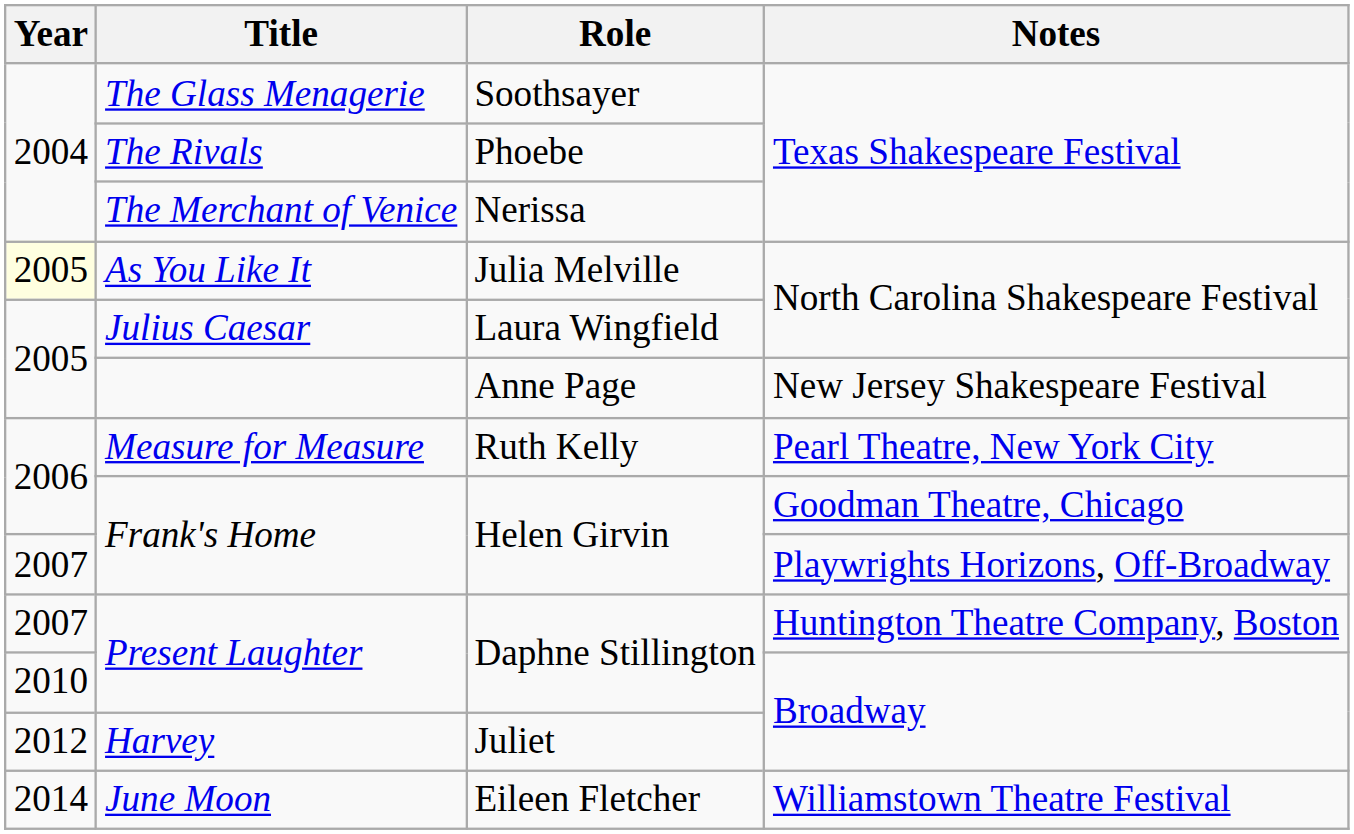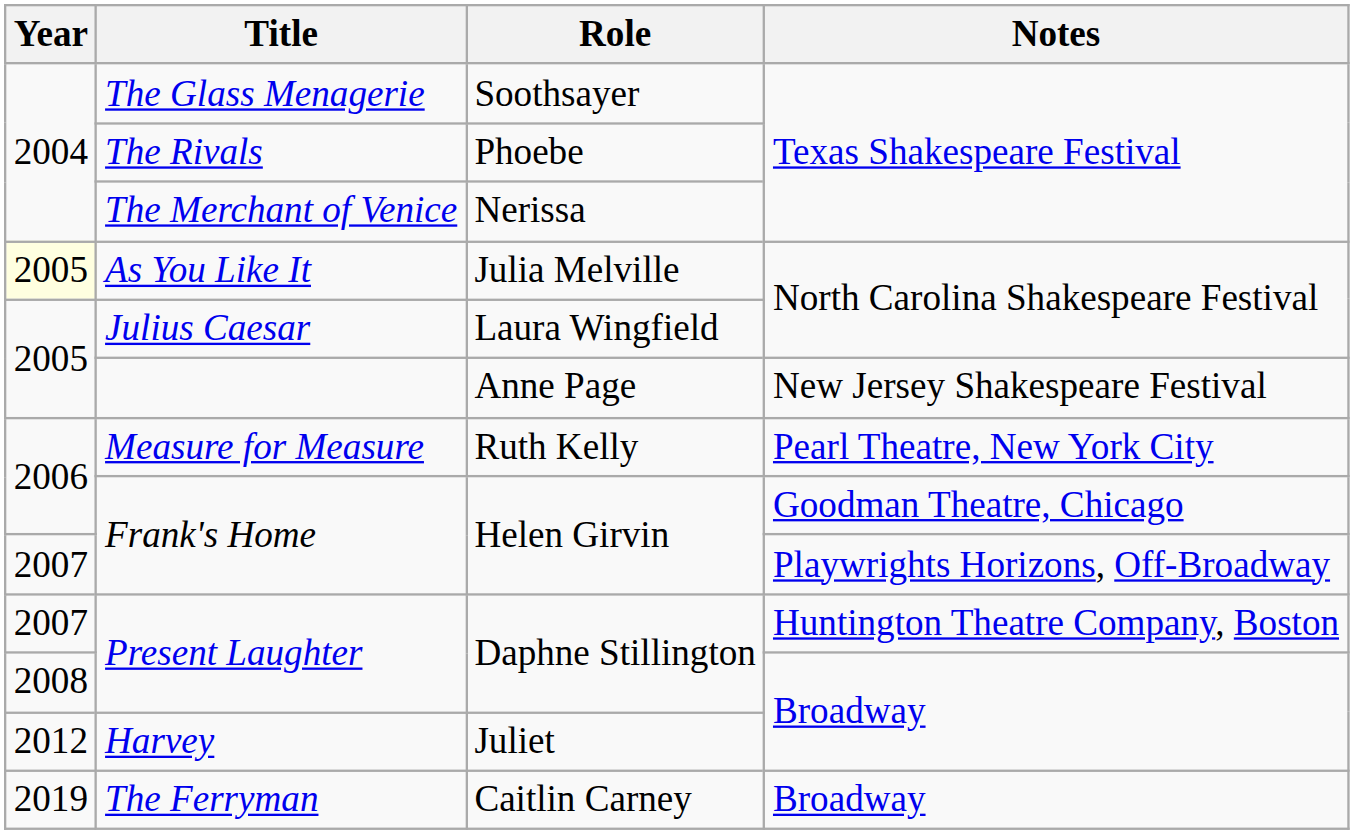Present Laughter / Broadway | Year: 2010 -> 2008
- row: 2014 | June Moon | Eileen Fletcher | Williamstown Theatre Festival
+ row: 2019 | The Ferryman | Caitlin Carney | Broadway
